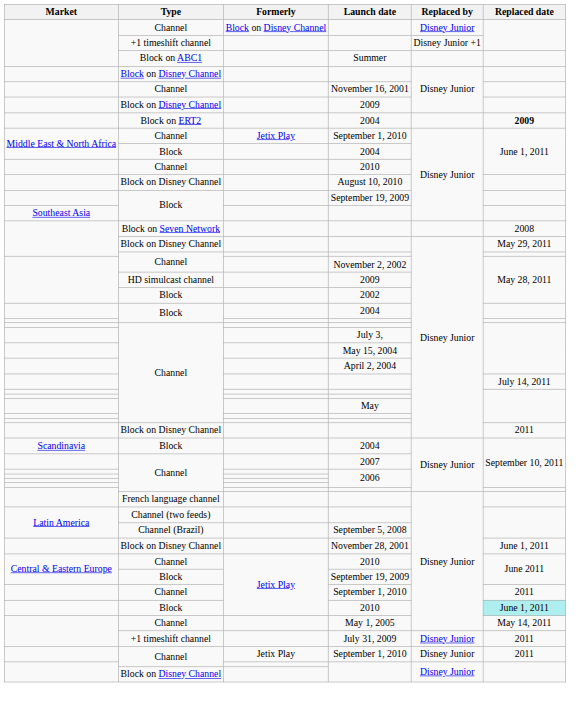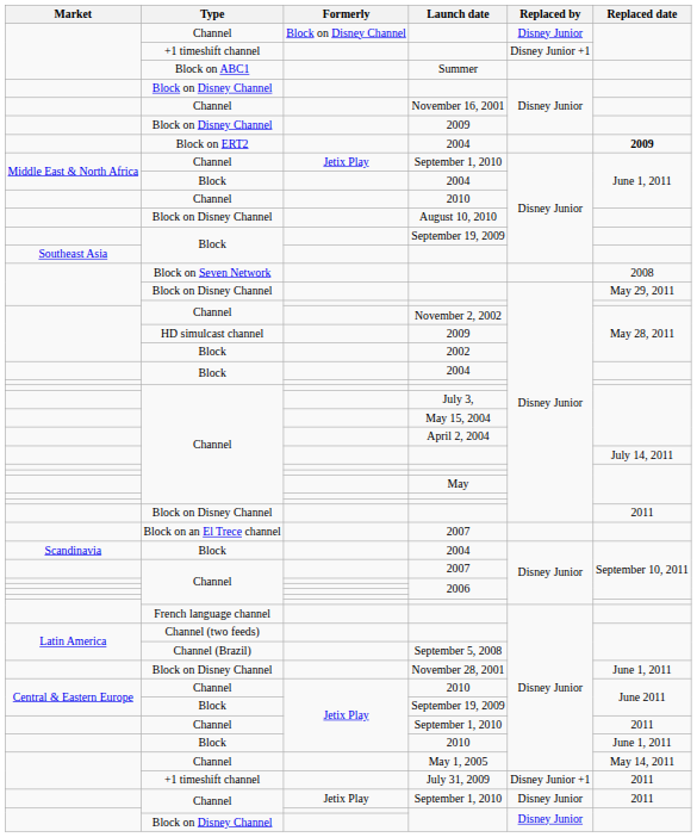+ row: Block on an El Trece channel | 2007
Block / 2010 | Replaced date: paleturquoise background -> no background
July 31, 2009 | Replaced by: Disney Junior -> Disney Junior +1
